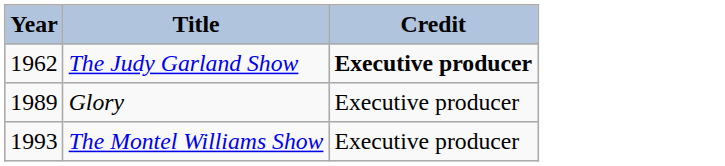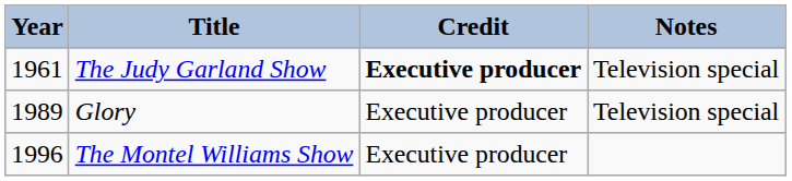+ column: Notes | Television special | Television special
The Judy Garland Show | Year: 1962 -> 1961
The Montel Williams Show | Year: 1993 -> 1996
